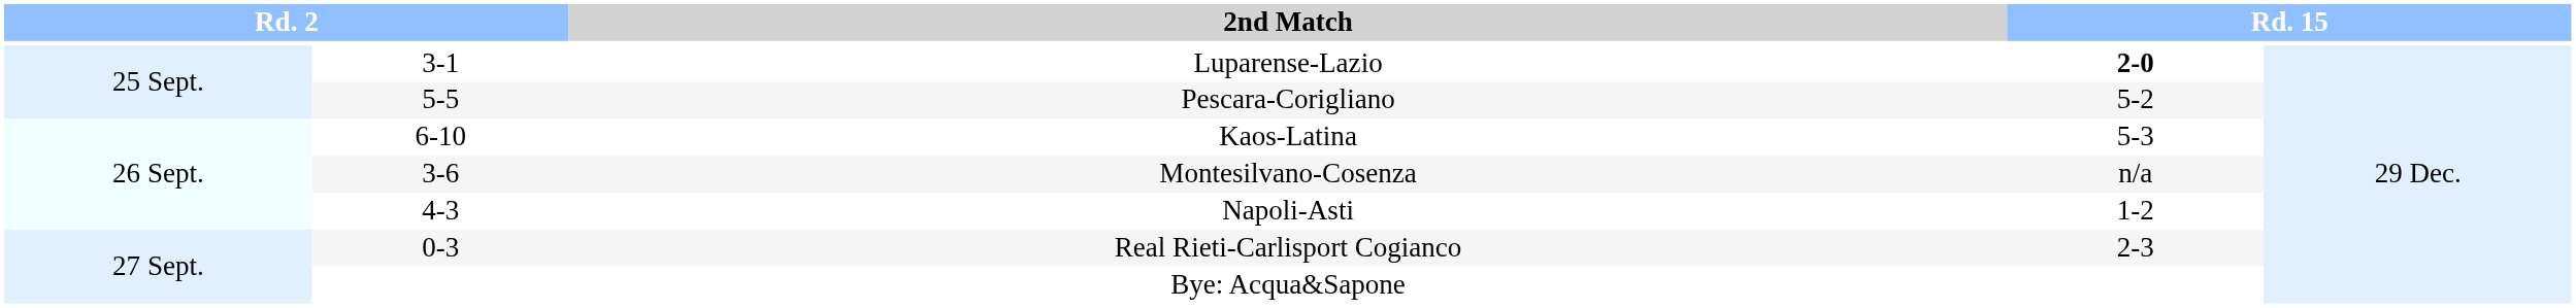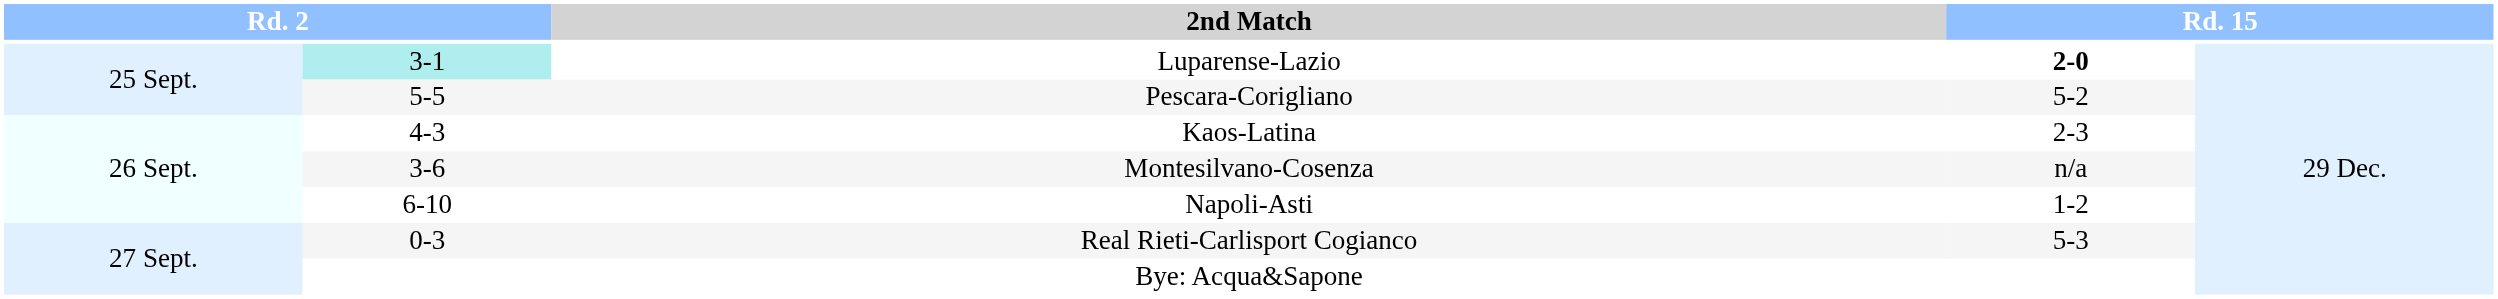Luparense-Lazio | column 2: no background -> paleturquoise background
Kaos-Latina | column 2: 6-10 -> 4-3
Kaos-Latina | column 4: 5-3 -> 2-3
Napoli-Asti | column 2: 4-3 -> 6-10
Real Rieti-Carlisport Cogianco | column 4: 2-3 -> 5-3
